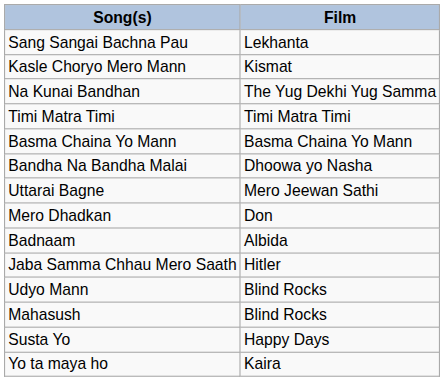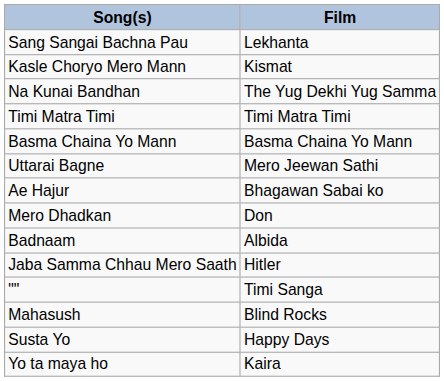- row: Bandha Na Bandha Malai | Dhoowa yo Nasha
+ row: Ae Hajur | Bhagawan Sabai ko
+ row: "" | Timi Sanga
- row: Udyo Mann | Blind Rocks
